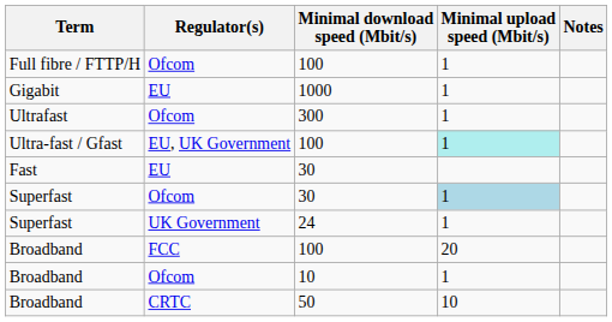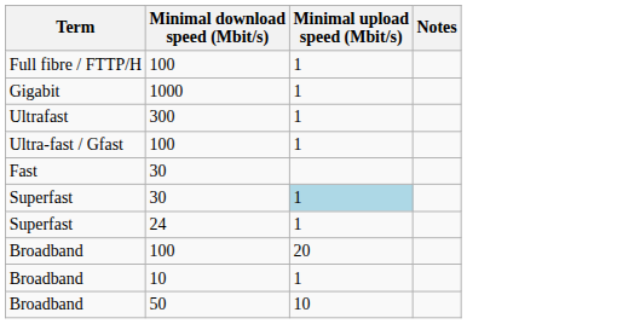- column: Regulator(s) | Ofcom | EU | Ofcom | EU, UK Government | EU | Ofcom | UK Government | FCC | Ofcom | CRTC
Ultra-fast / Gfast | Minimal upload speed (Mbit/s): paleturquoise background -> no background
